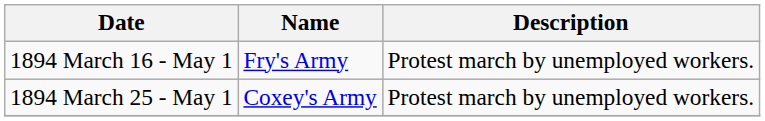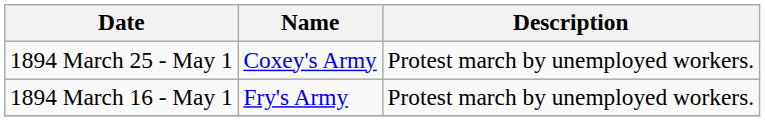rows swapped: 1894 March 16 - May 1 <-> 1894 March 25 - May 1
